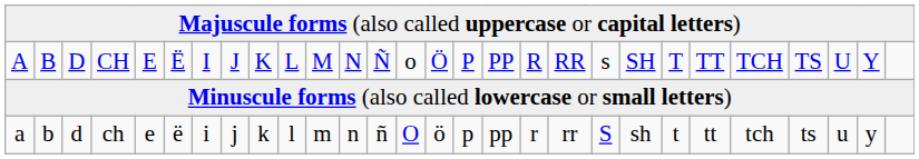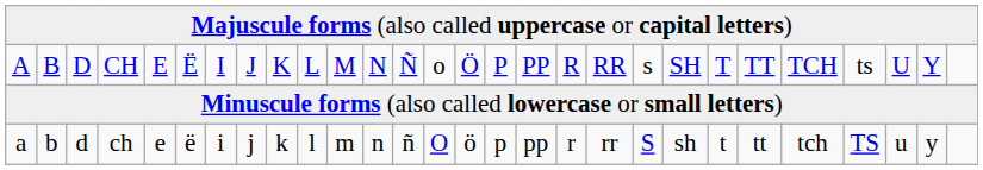CH | column 25: TS -> ts
ch | column 25: ts -> TS
